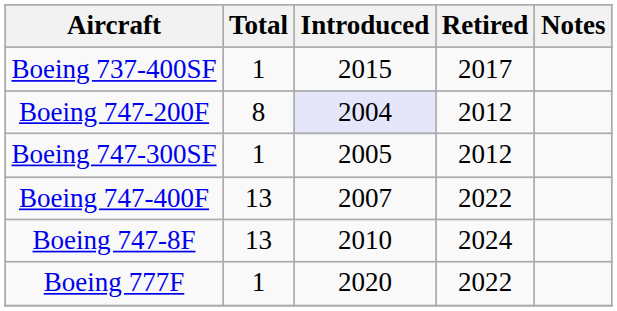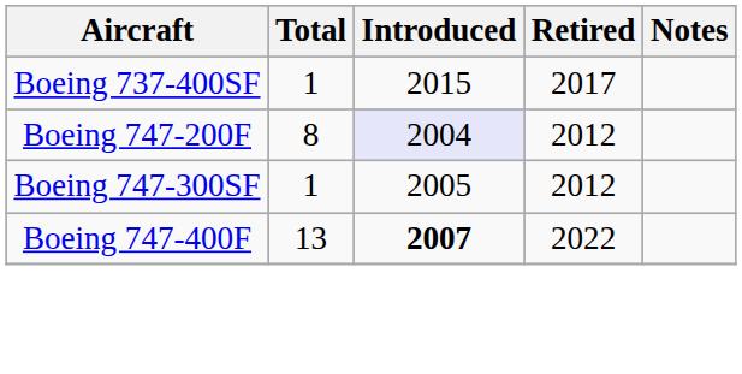Boeing 747-400F | Introduced: normal -> bold
- row: Boeing 747-8F | 13 | 2010 | 2024
- row: Boeing 777F | 1 | 2020 | 2022
